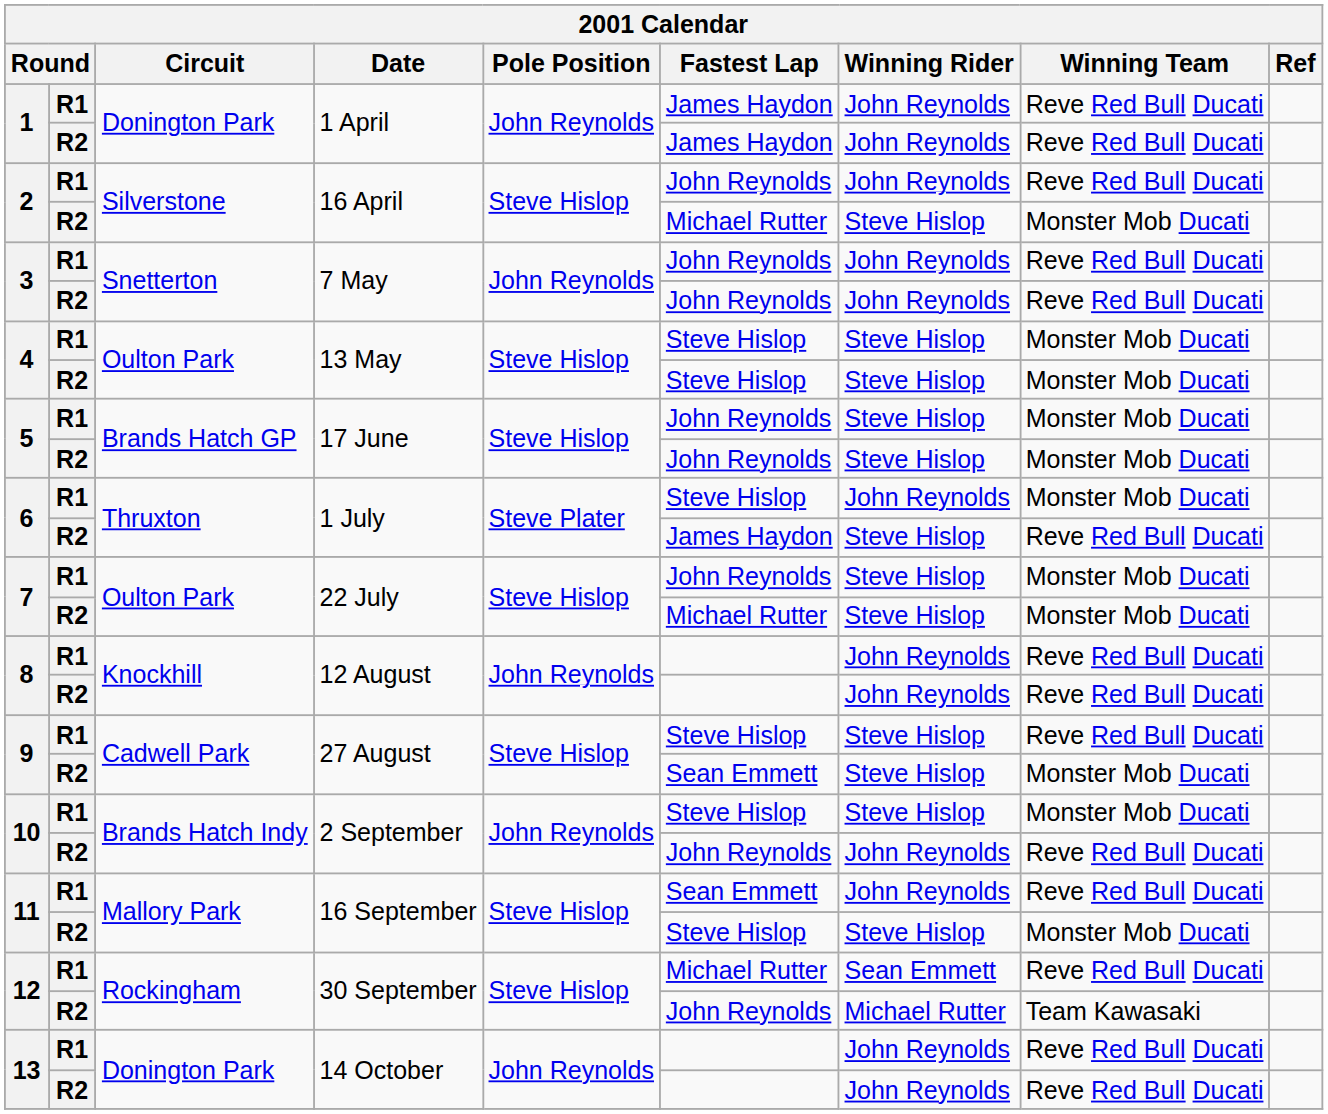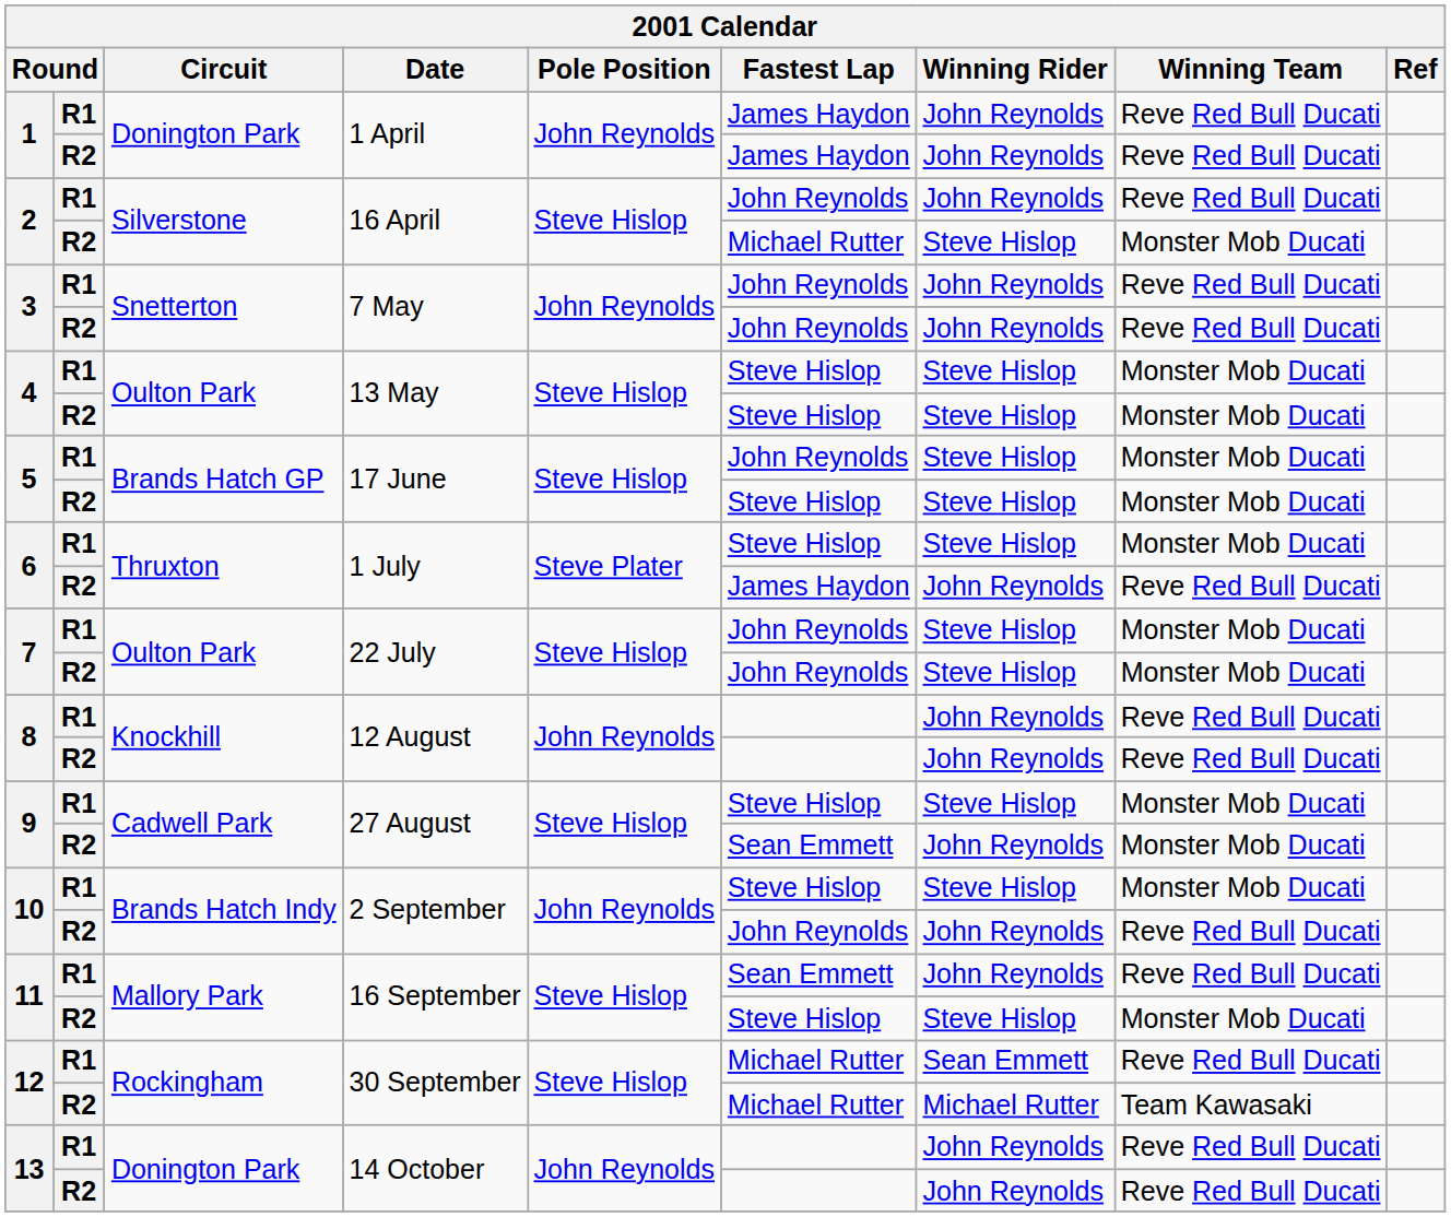5 / R2 | Fastest Lap: John Reynolds -> Steve Hislop
6 / R1 | Winning Rider: John Reynolds -> Steve Hislop
6 / R2 | Winning Rider: Steve Hislop -> John Reynolds
7 / R2 | Fastest Lap: Michael Rutter -> John Reynolds
9 / R1 | Winning Team: Reve Red Bull Ducati -> Monster Mob Ducati
9 / R2 | Winning Rider: Steve Hislop -> John Reynolds
12 / R2 | Fastest Lap: John Reynolds -> Michael Rutter
